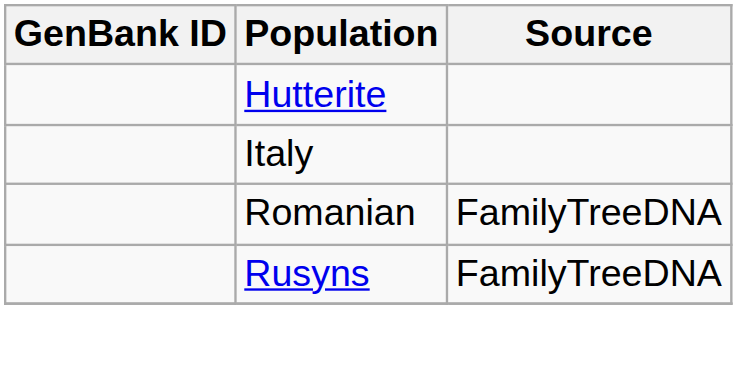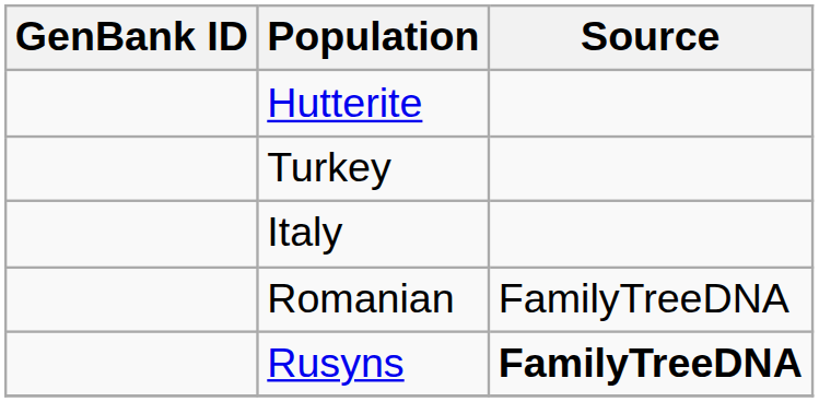+ row: Turkey
Rusyns | Source: normal -> bold
